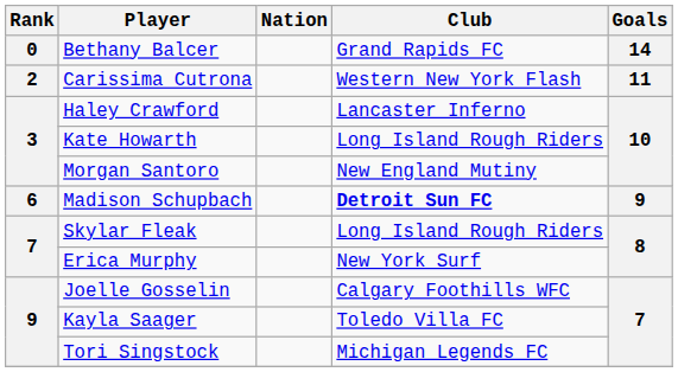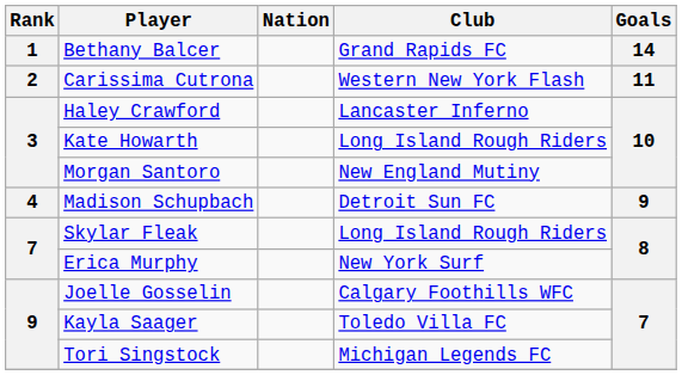Bethany Balcer | Rank: 0 -> 1
Madison Schupbach | Rank: 6 -> 4
Madison Schupbach | Club: bold -> normal
